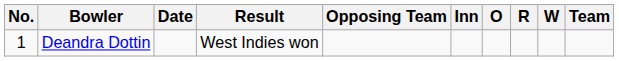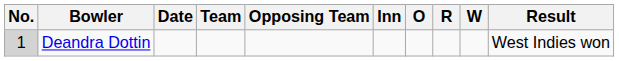columns swapped: Team <-> Result
Deandra Dottin | No.: no background -> lightgrey background
